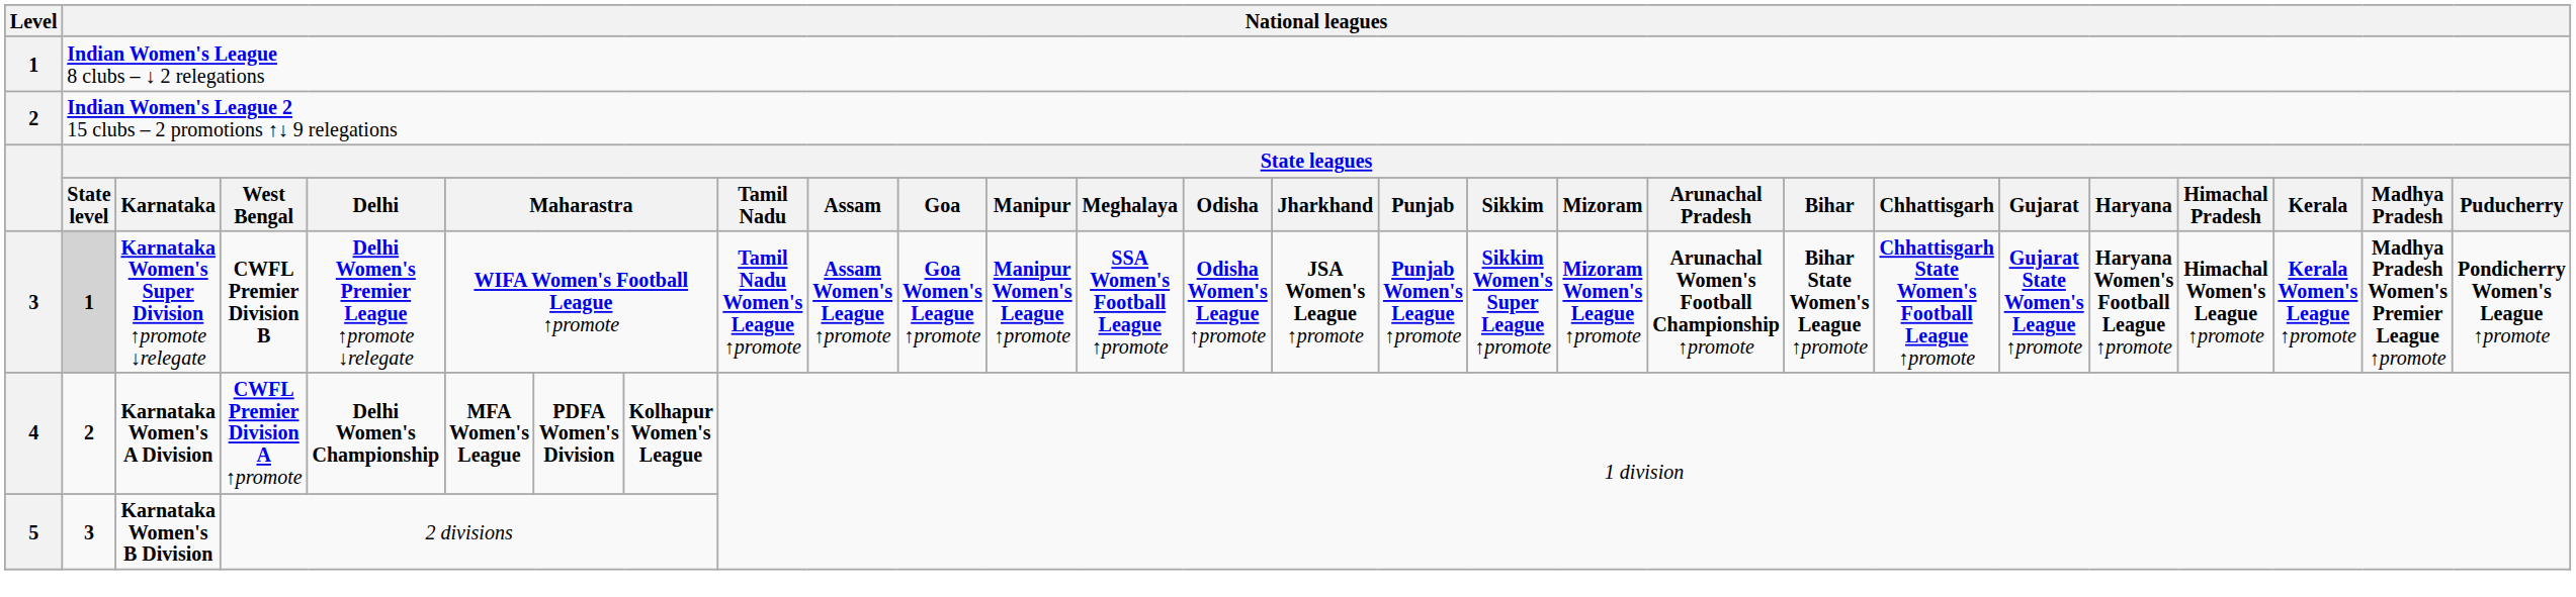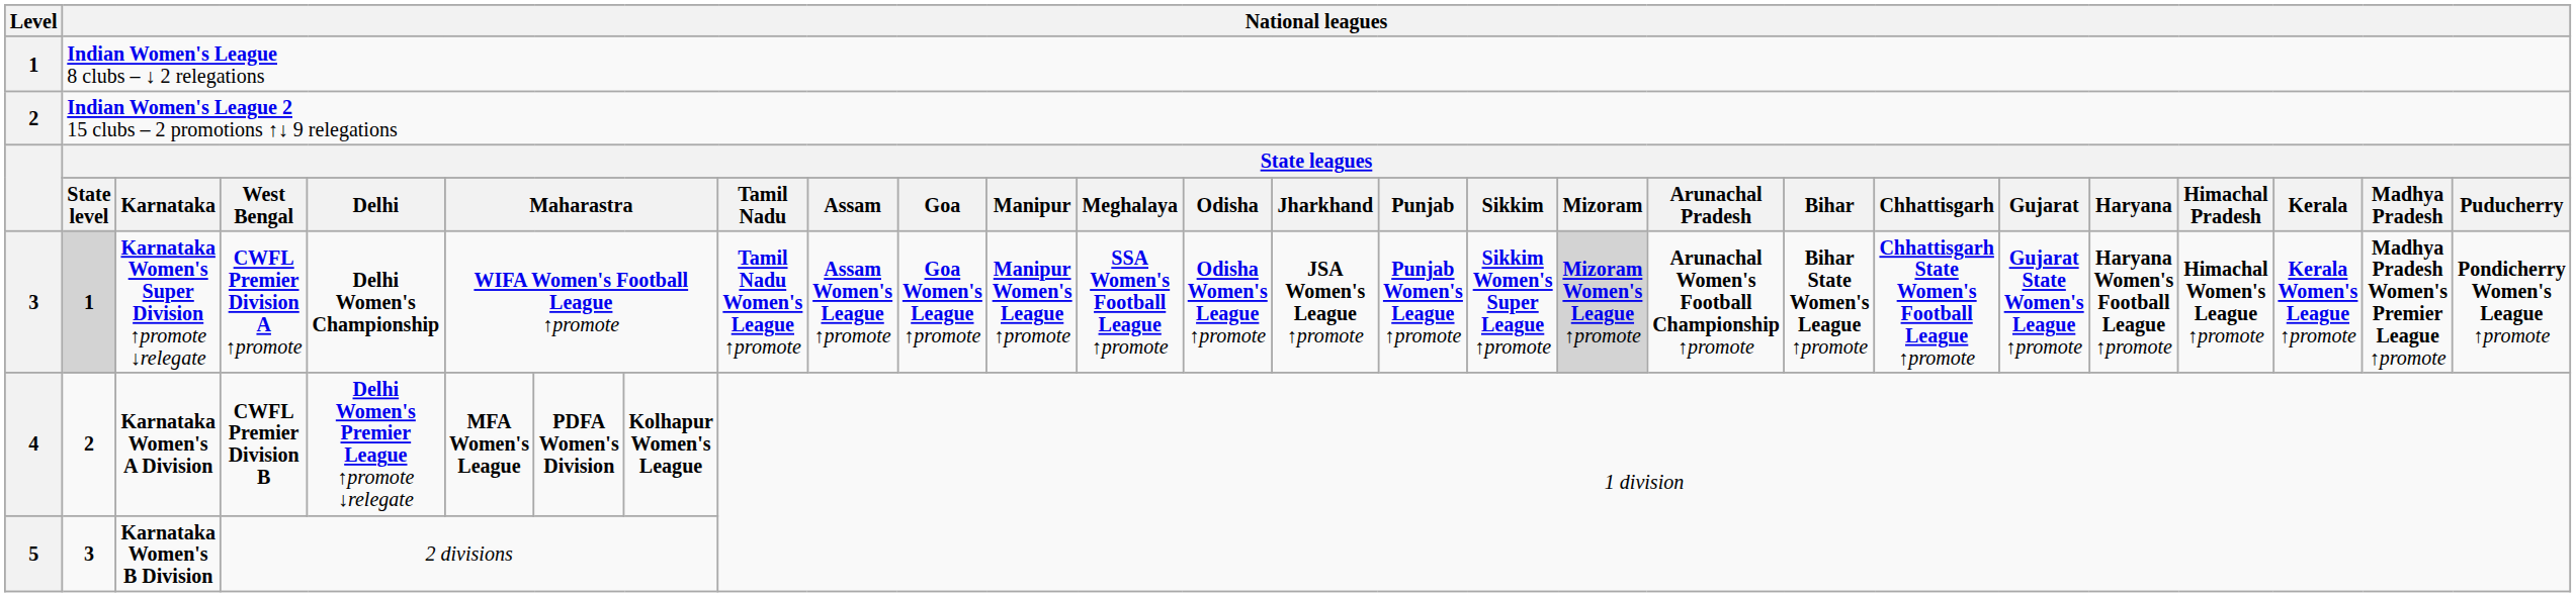Karnataka Women's Super Division ↑promote ↓relegate | column 4: CWFL Premier Division B -> CWFL Premier Division A ↑promote
Karnataka Women's Super Division ↑promote ↓relegate | column 5: Delhi Women's Premier League ↑promote ↓relegate -> Delhi Women's Championship
Karnataka Women's Super Division ↑promote ↓relegate | column 18: no background -> lightgrey background
Karnataka Women's A Division | column 4: CWFL Premier Division A ↑promote -> CWFL Premier Division B
Karnataka Women's A Division | column 5: Delhi Women's Championship -> Delhi Women's Premier League ↑promote ↓relegate
